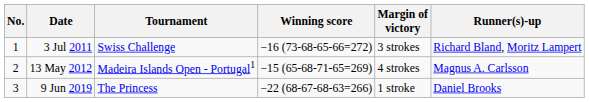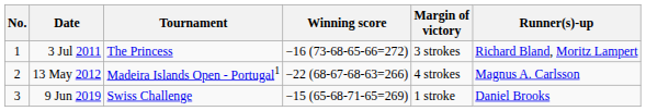3 Jul 2011 | Tournament: Swiss Challenge -> The Princess
13 May 2012 | Winning score: −15 (65-68-71-65=269) -> −22 (68-67-68-63=266)
9 Jun 2019 | Tournament: The Princess -> Swiss Challenge
9 Jun 2019 | Winning score: −22 (68-67-68-63=266) -> −15 (65-68-71-65=269)
